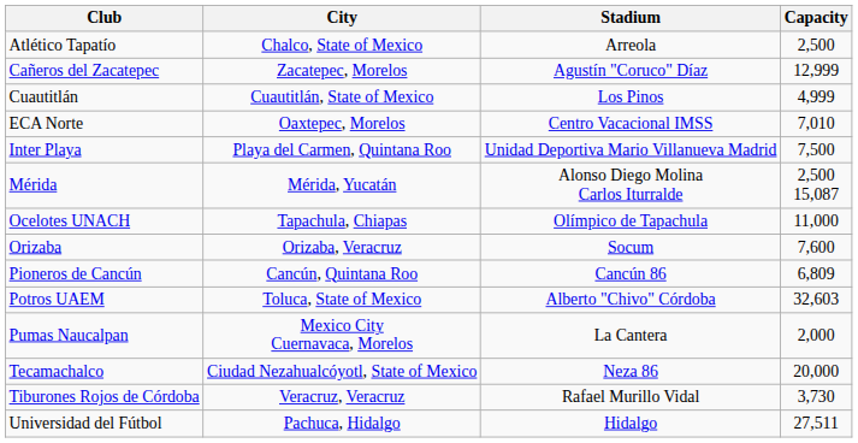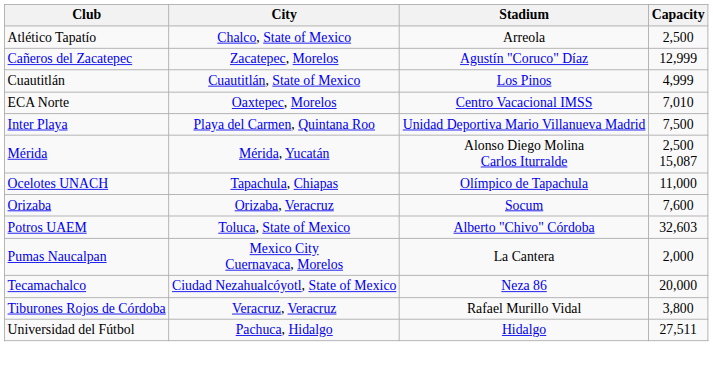- row: Pioneros de Cancún | Cancún, Quintana Roo | Cancún 86 | 6,809
Tiburones Rojos de Córdoba | Capacity: 3,730 -> 3,800
